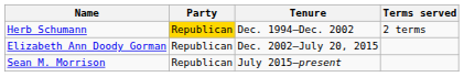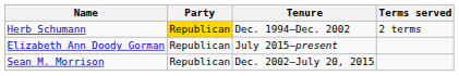Elizabeth Ann Doody Gorman | Tenure: Dec. 2002–July 20, 2015 -> July 2015–present
Sean M. Morrison | Tenure: July 2015–present -> Dec. 2002–July 20, 2015
